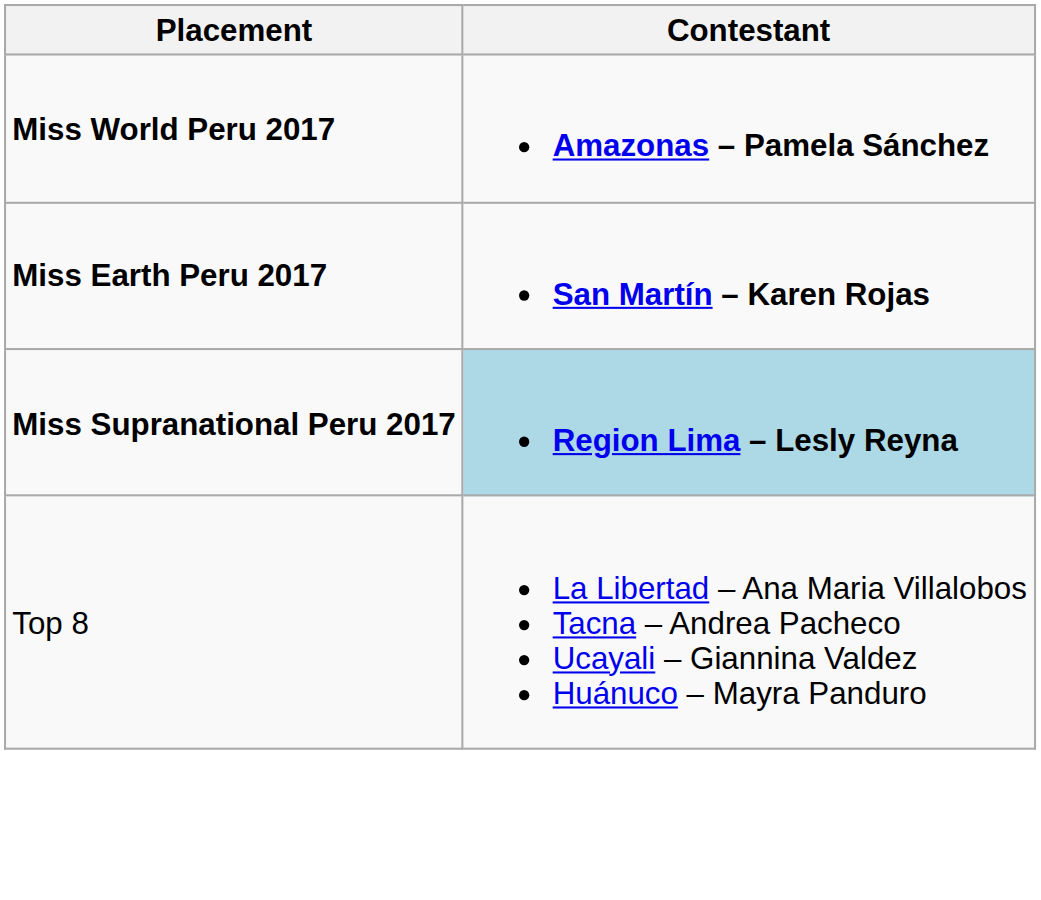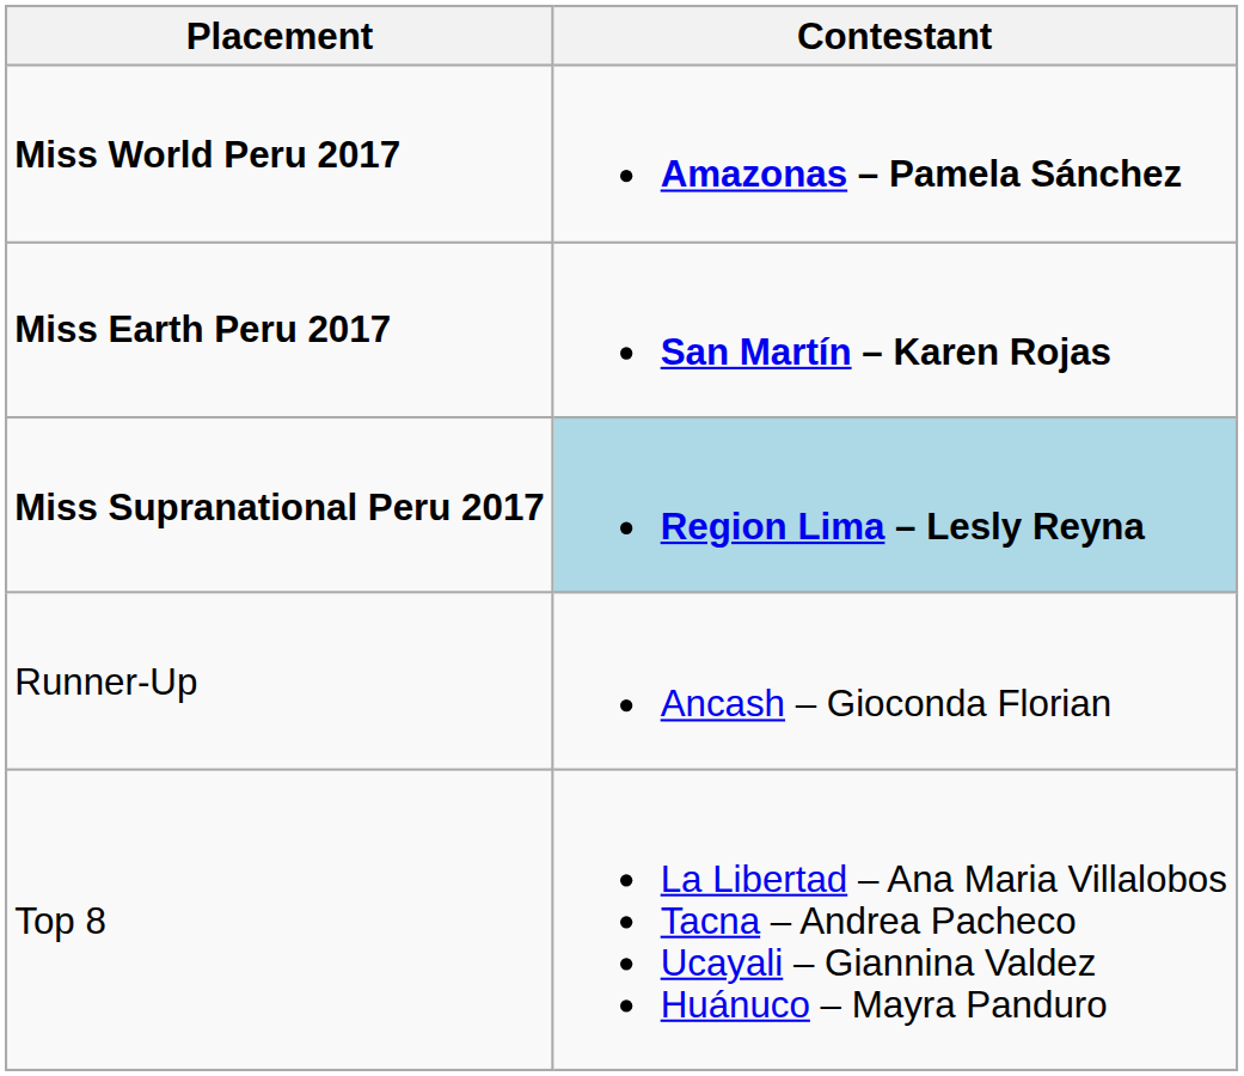+ row: Runner-Up | Ancash – Gioconda Florian
